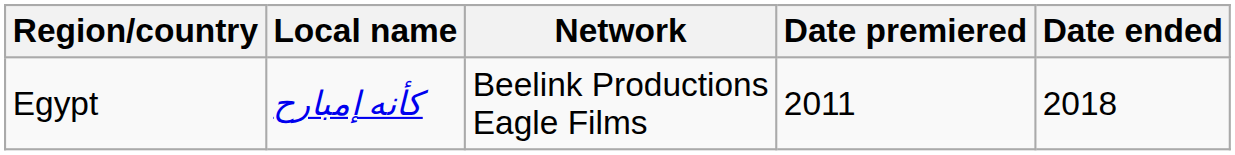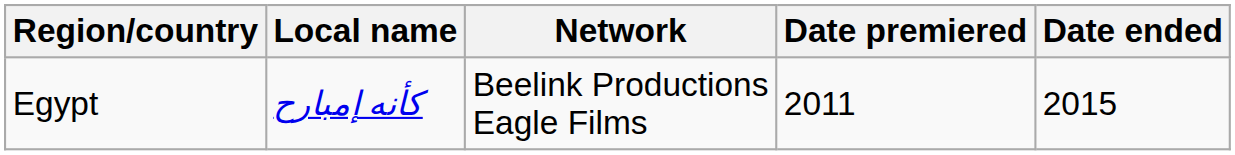Egypt | Date ended: 2018 -> 2015
